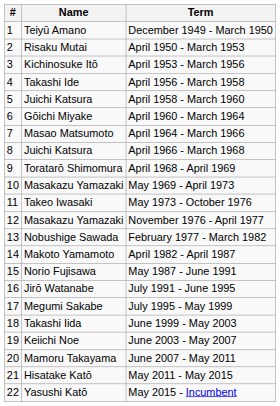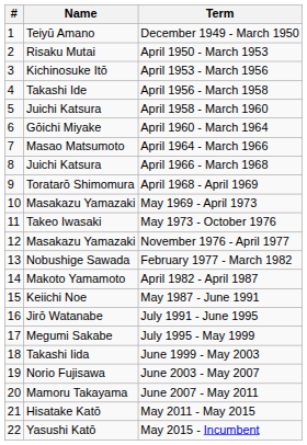May 1987 - June 1991 | Name: Norio Fujisawa -> Keiichi Noe
June 2003 - May 2007 | Name: Keiichi Noe -> Norio Fujisawa
